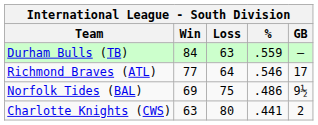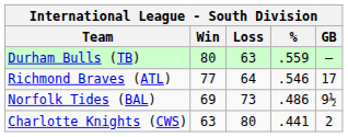Durham Bulls (TB) | Win: 84 -> 80
Norfolk Tides (BAL) | Loss: 75 -> 73
